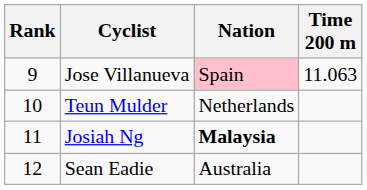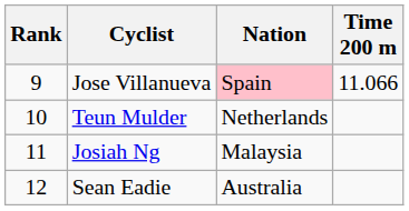Jose Villanueva | Time 200 m: 11.063 -> 11.066
Josiah Ng | Nation: bold -> normal
